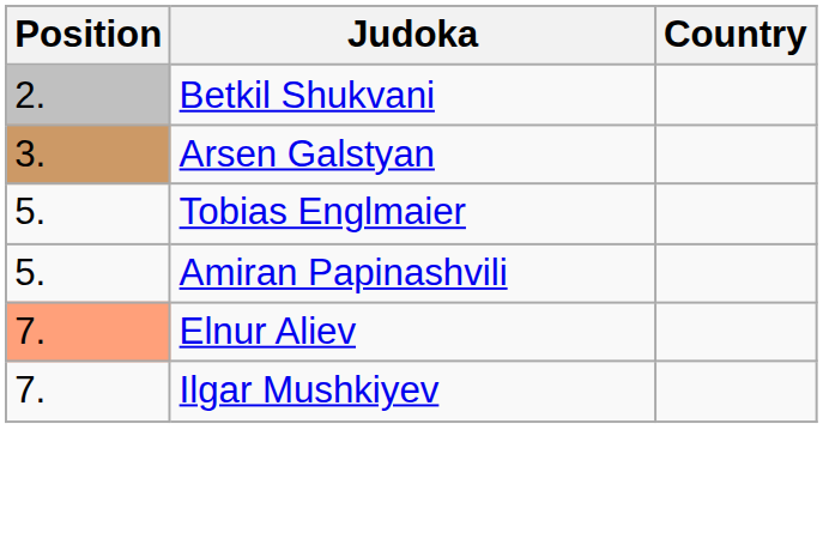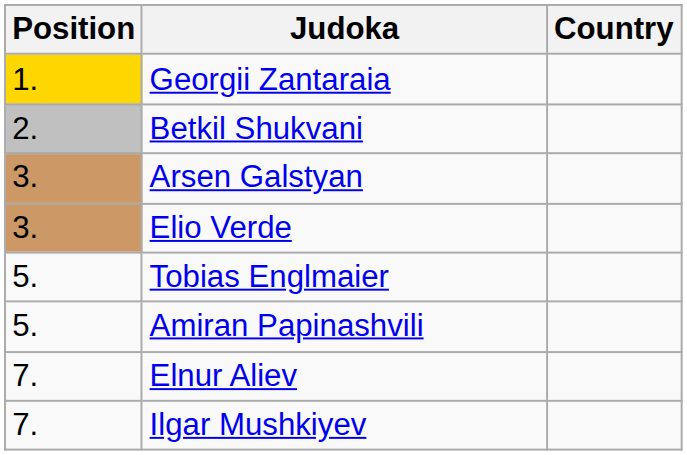+ row: 1. | Georgii Zantaraia
+ row: 3. | Elio Verde
Elnur Aliev | Position: lightsalmon background -> no background
